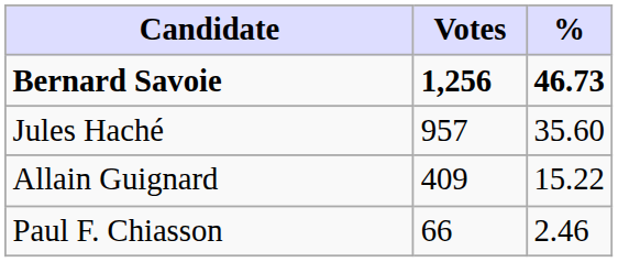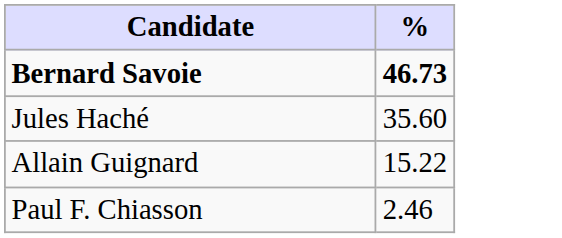- column: Votes | 1,256 | 957 | 409 | 66
